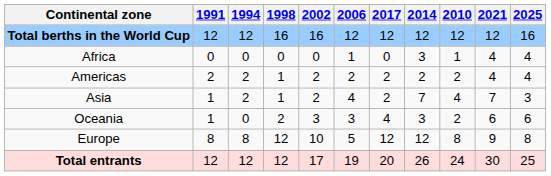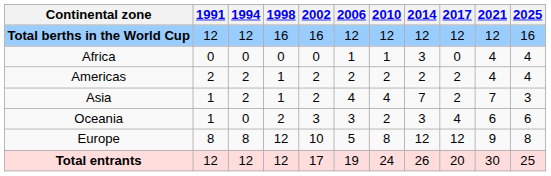columns swapped: 2010 <-> 2017
